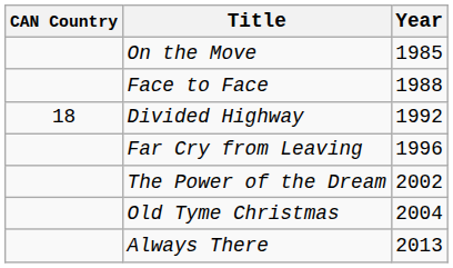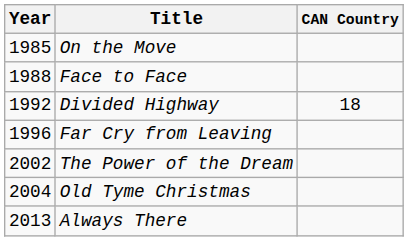columns swapped: Year <-> CAN Country
